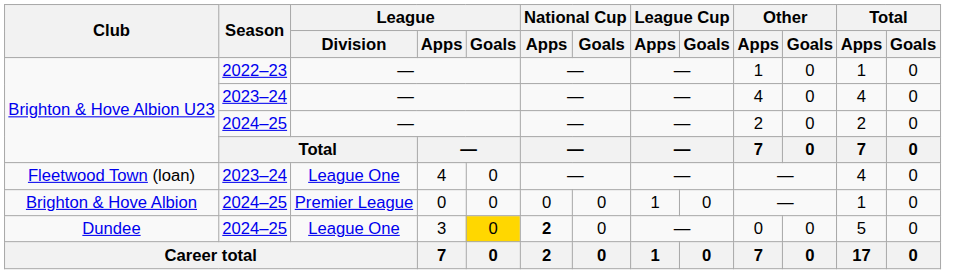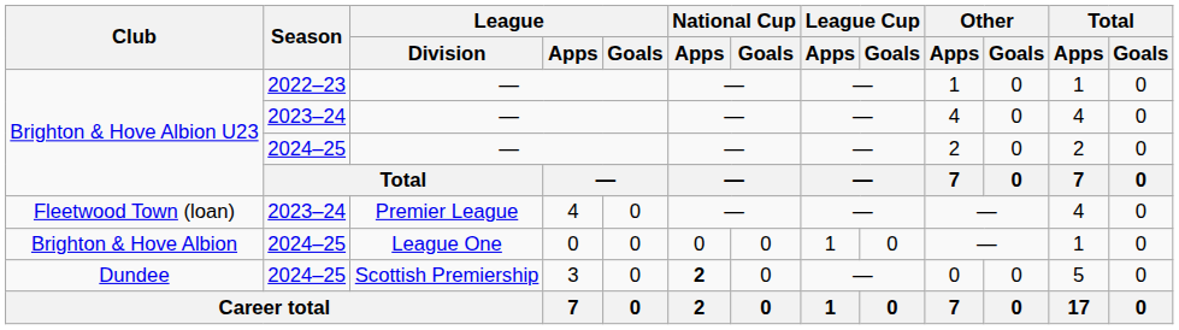Fleetwood Town (loan) | League / Division: League One -> Premier League
Brighton & Hove Albion | League / Division: Premier League -> League One
Dundee | League / Division: League One -> Scottish Premiership
Dundee | League / Goals: gold background -> no background
